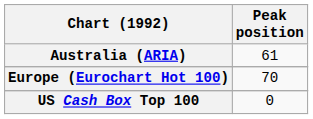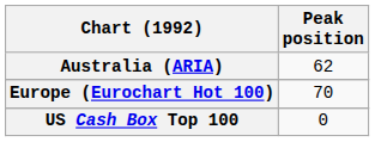Australia (ARIA) | Peak position: 61 -> 62
